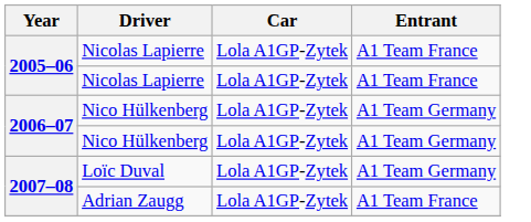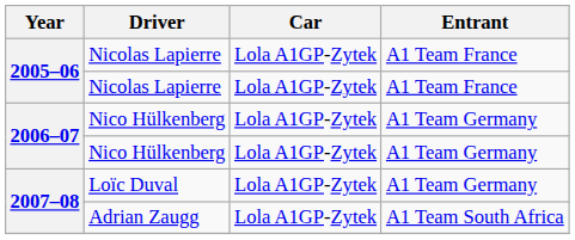Adrian Zaugg | Entrant: A1 Team France -> A1 Team South Africa
